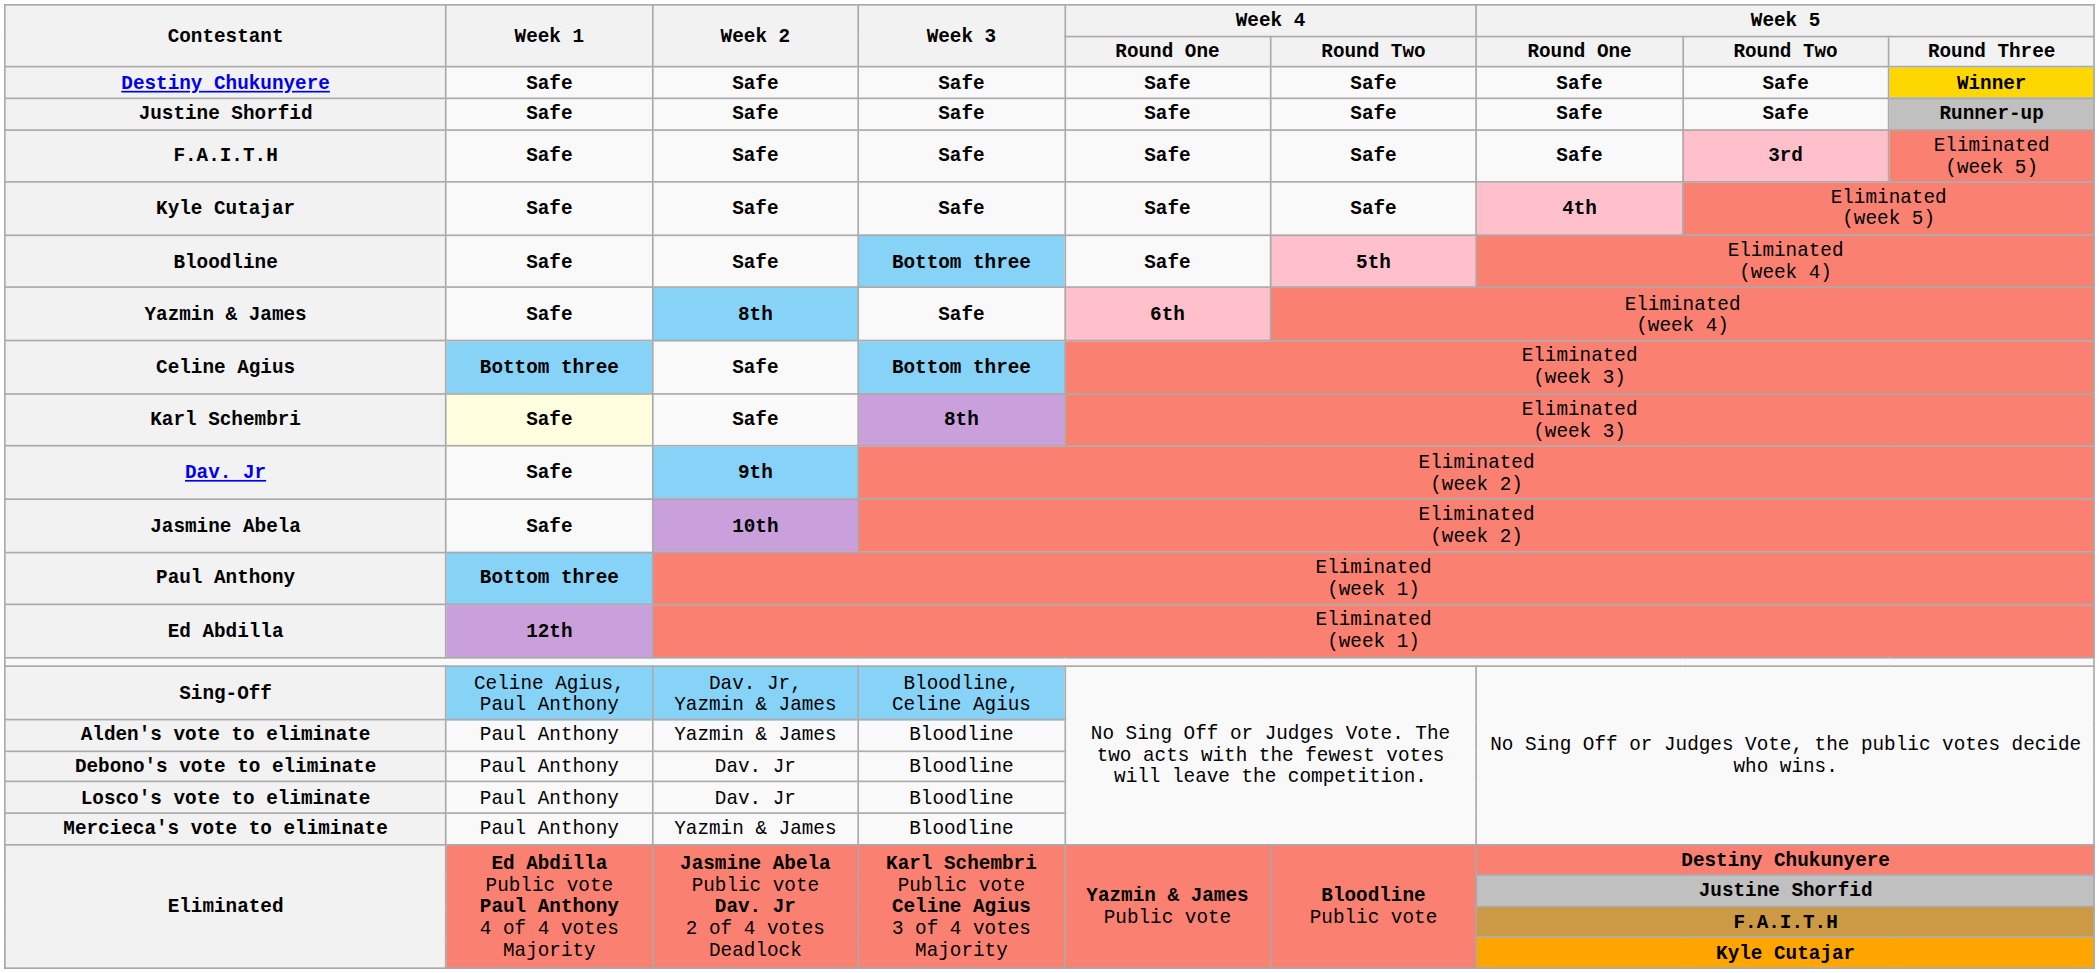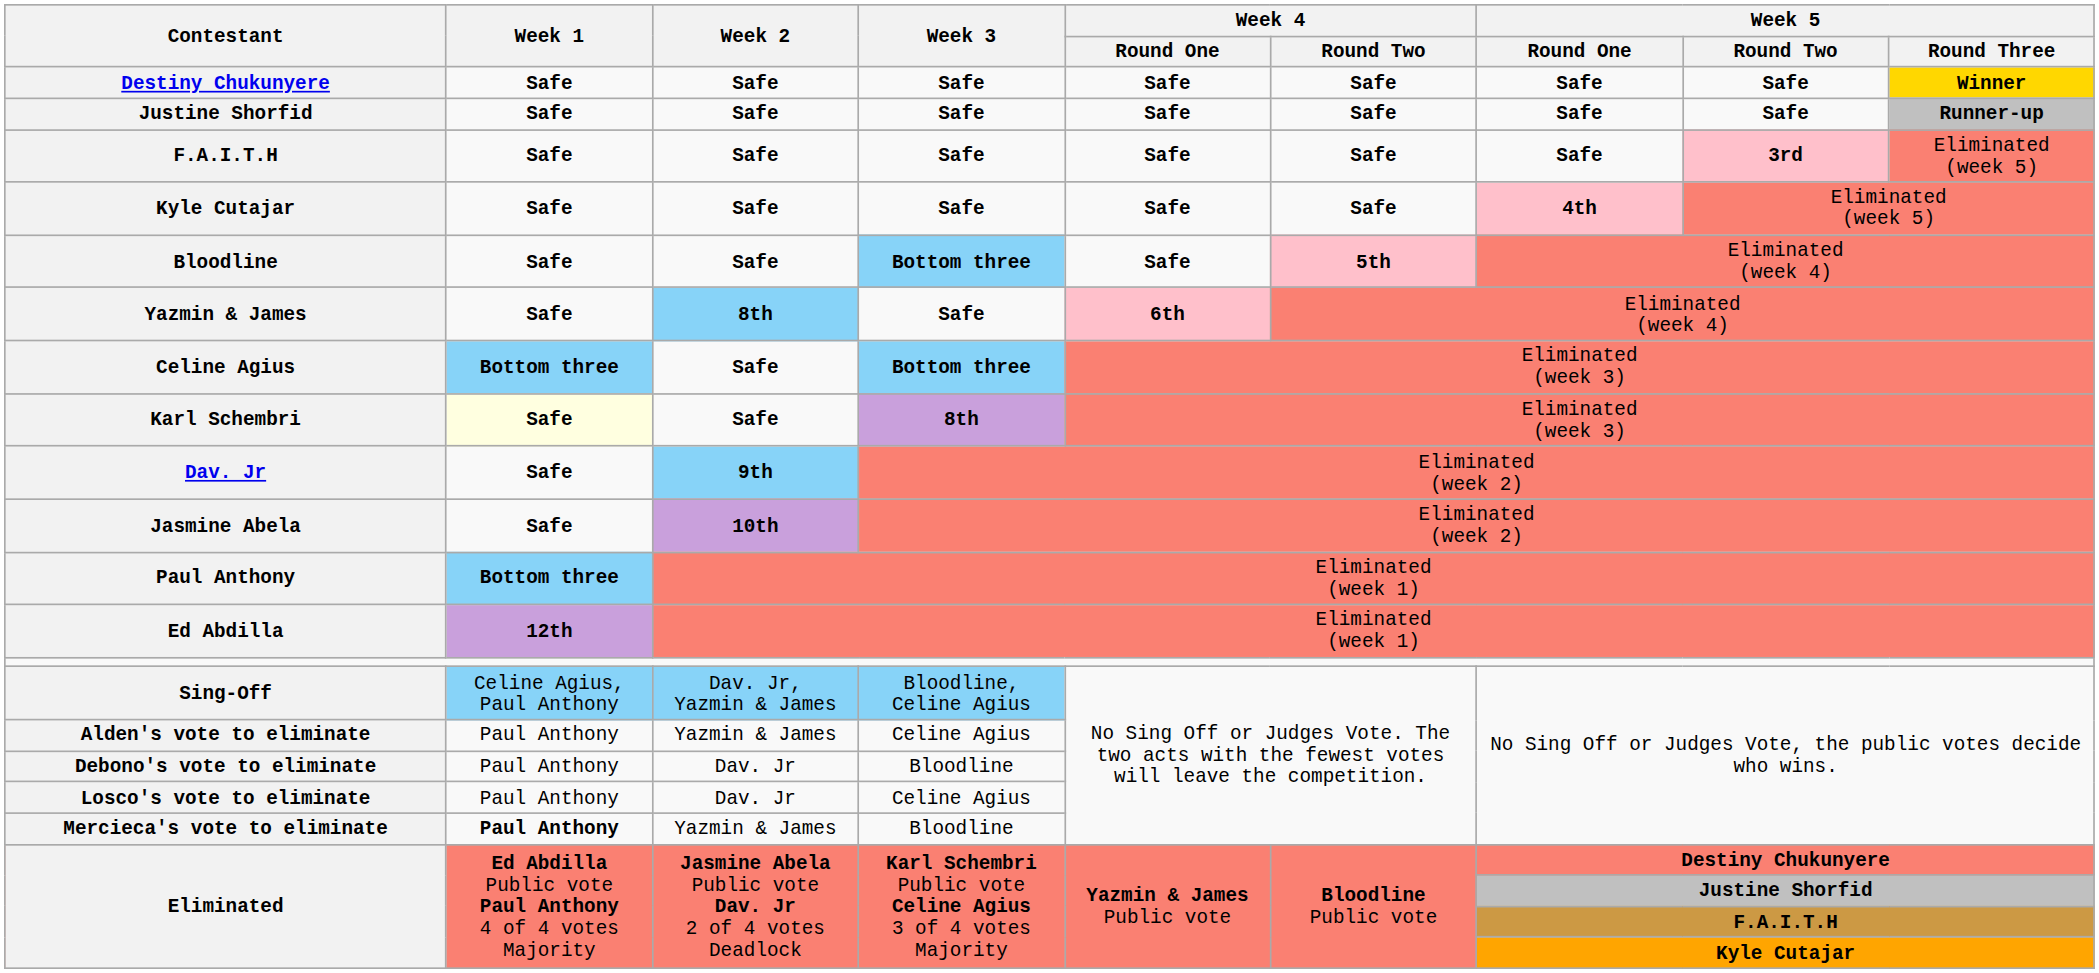Alden's vote to eliminate | Week 3: Bloodline -> Celine Agius
Losco's vote to eliminate | Week 3: Bloodline -> Celine Agius
Mercieca's vote to eliminate | Week 1: normal -> bold
